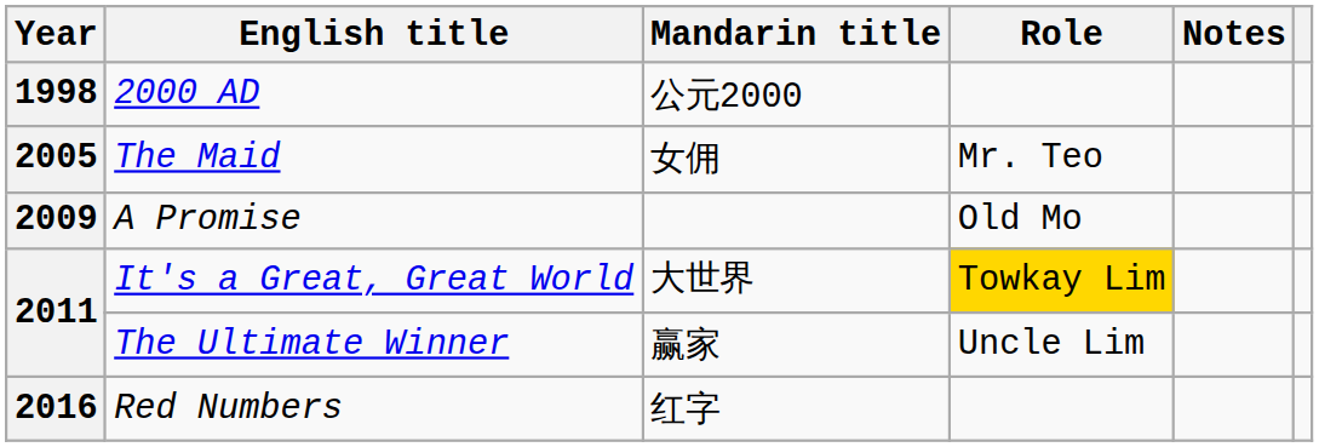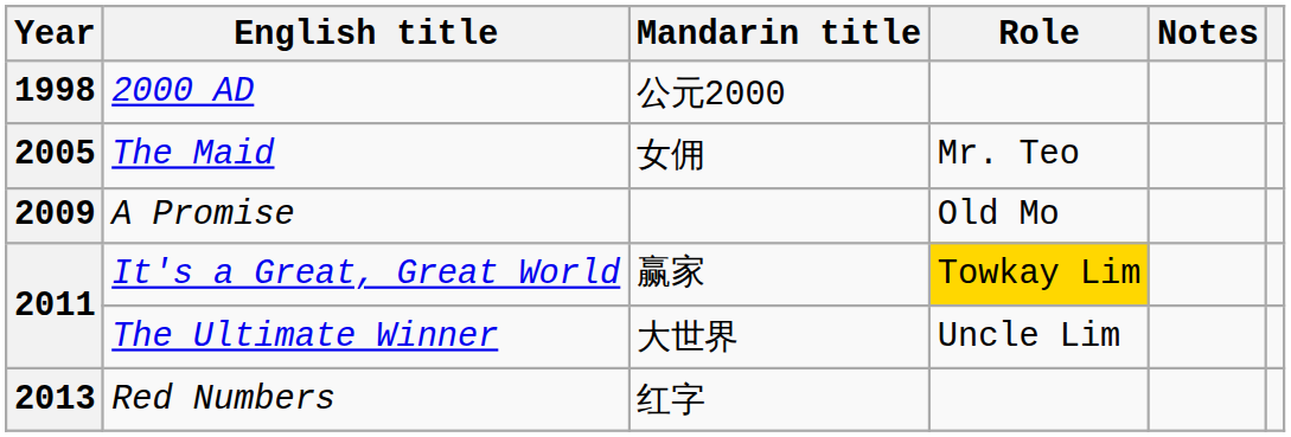It's a Great, Great World | Mandarin title: 大世界 -> 赢家
The Ultimate Winner | Mandarin title: 赢家 -> 大世界
Red Numbers | Year: 2016 -> 2013
